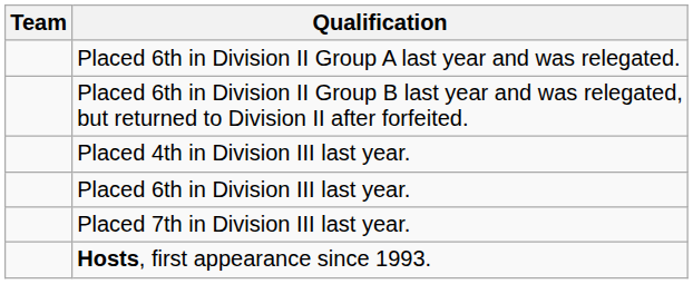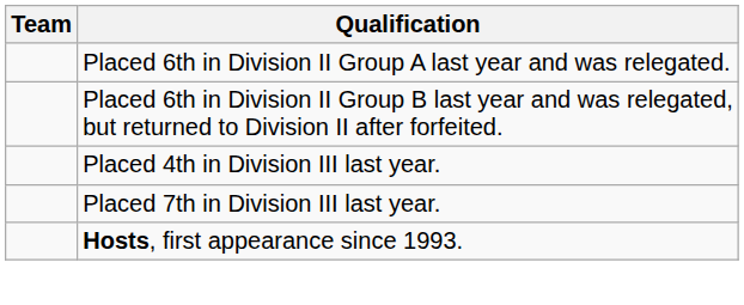- row: Placed 6th in Division III last year.
